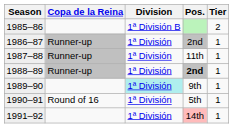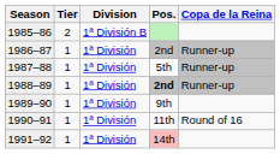columns swapped: Tier <-> Copa de la Reina
1987–88 | Pos.: 11th -> 5th
1989–90 | Division: paleturquoise background -> no background
1990–91 | Pos.: 5th -> 11th
